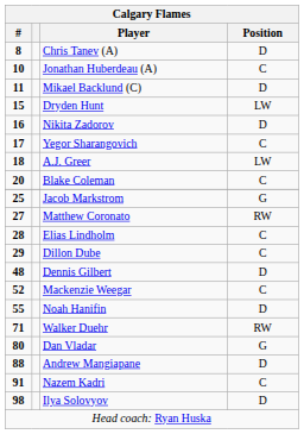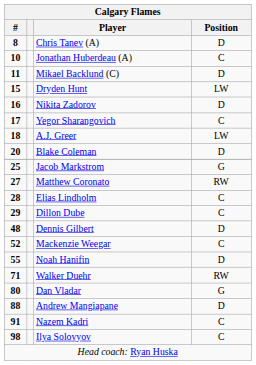Blake Coleman | Position: C -> D
Ilya Solovyov | Position: D -> C
